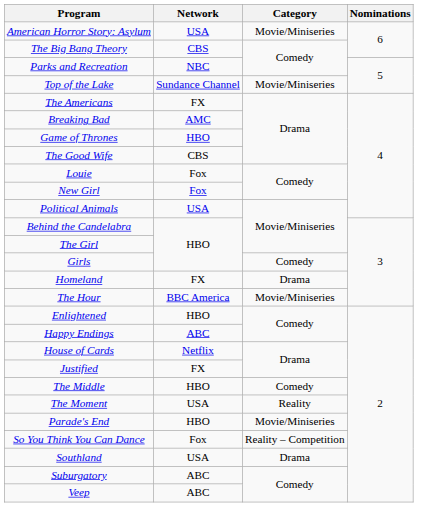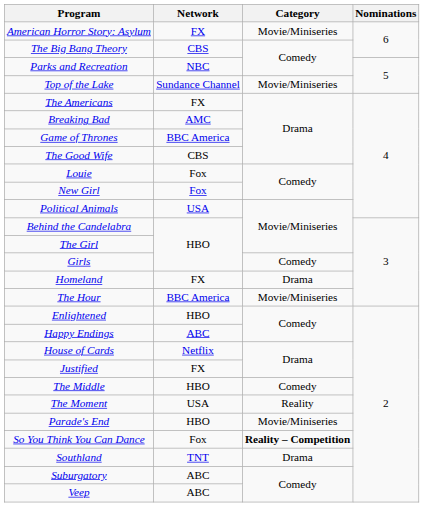American Horror Story: Asylum | Network: USA -> FX
Game of Thrones | Network: HBO -> BBC America
So You Think You Can Dance | Category: normal -> bold
Southland | Network: USA -> TNT
